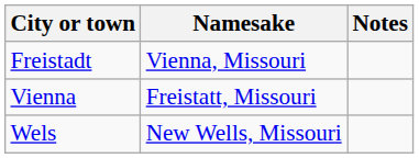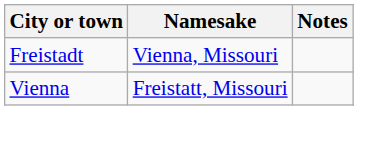- row: Wels | New Wells, Missouri
